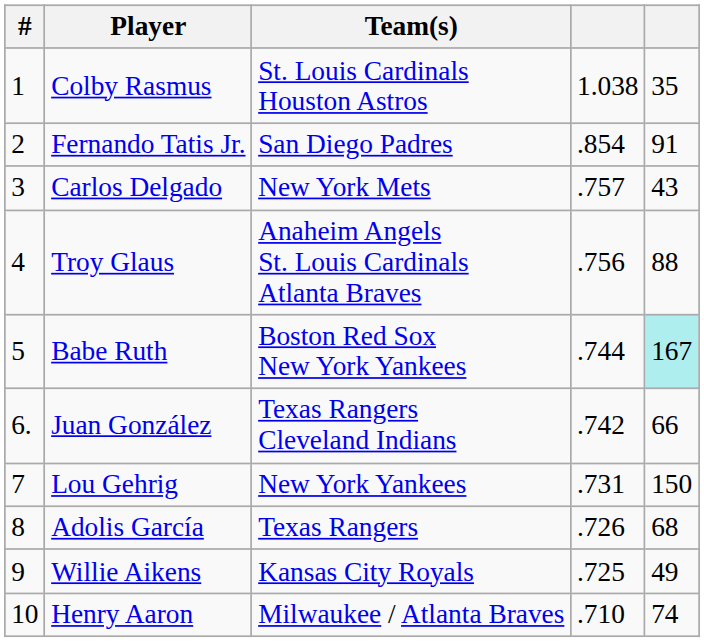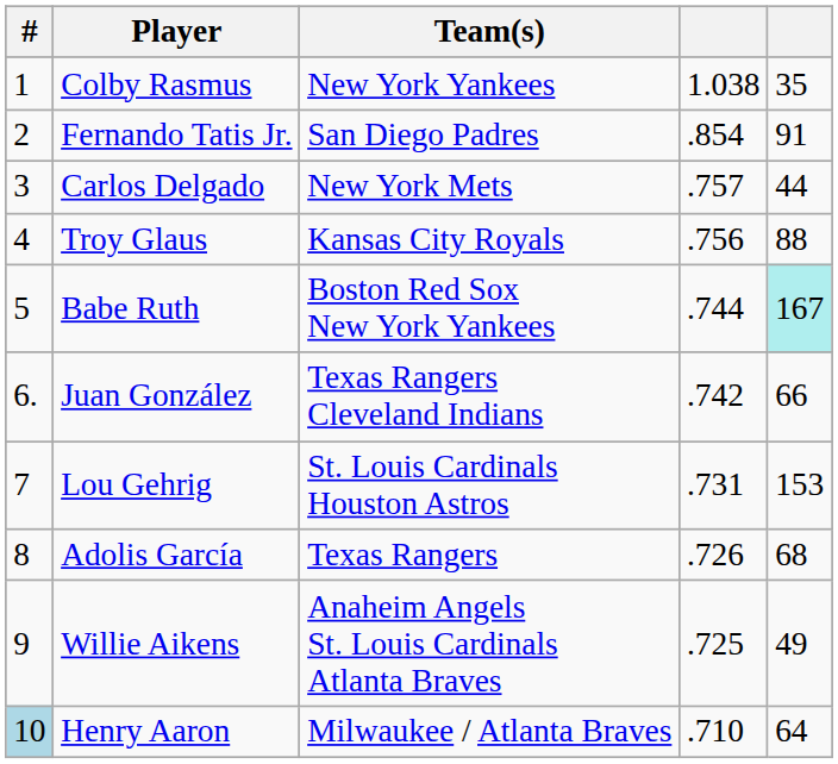Colby Rasmus | Team(s): St. Louis Cardinals Houston Astros -> New York Yankees
Carlos Delgado | column 5: 43 -> 44
Troy Glaus | Team(s): Anaheim Angels St. Louis Cardinals Atlanta Braves -> Kansas City Royals
Lou Gehrig | Team(s): New York Yankees -> St. Louis Cardinals Houston Astros
Lou Gehrig | column 5: 150 -> 153
Willie Aikens | Team(s): Kansas City Royals -> Anaheim Angels St. Louis Cardinals Atlanta Braves
Henry Aaron | #: no background -> lightblue background
Henry Aaron | column 5: 74 -> 64
